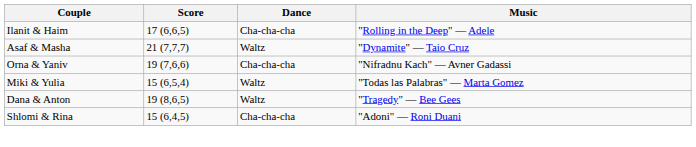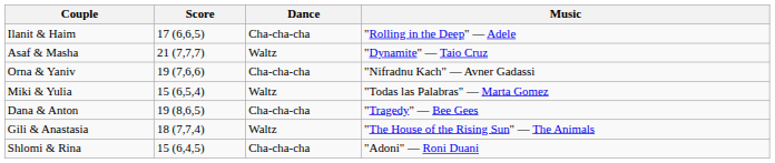Dana & Anton | Dance: Waltz -> Cha-cha-cha
+ row: Gili & Anastasia | 18 (7,7,4) | Waltz | "The House of the Rising Sun" — The Animals
